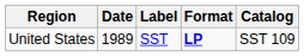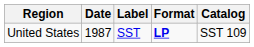United States | Date: 1989 -> 1987
